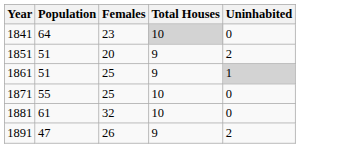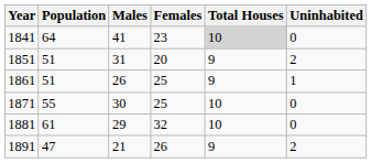+ column: Males | 41 | 31 | 26 | 30 | 29 | 21
1861 | Uninhabited: lightgrey background -> no background
